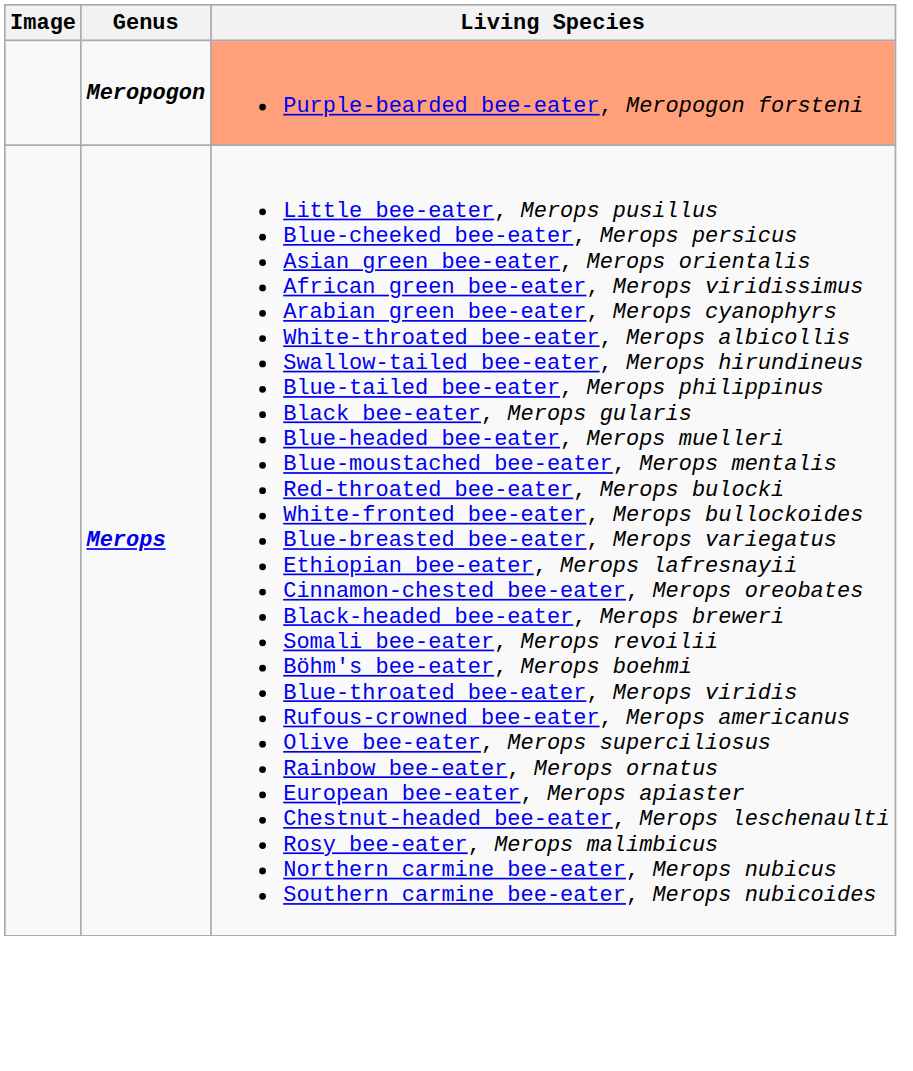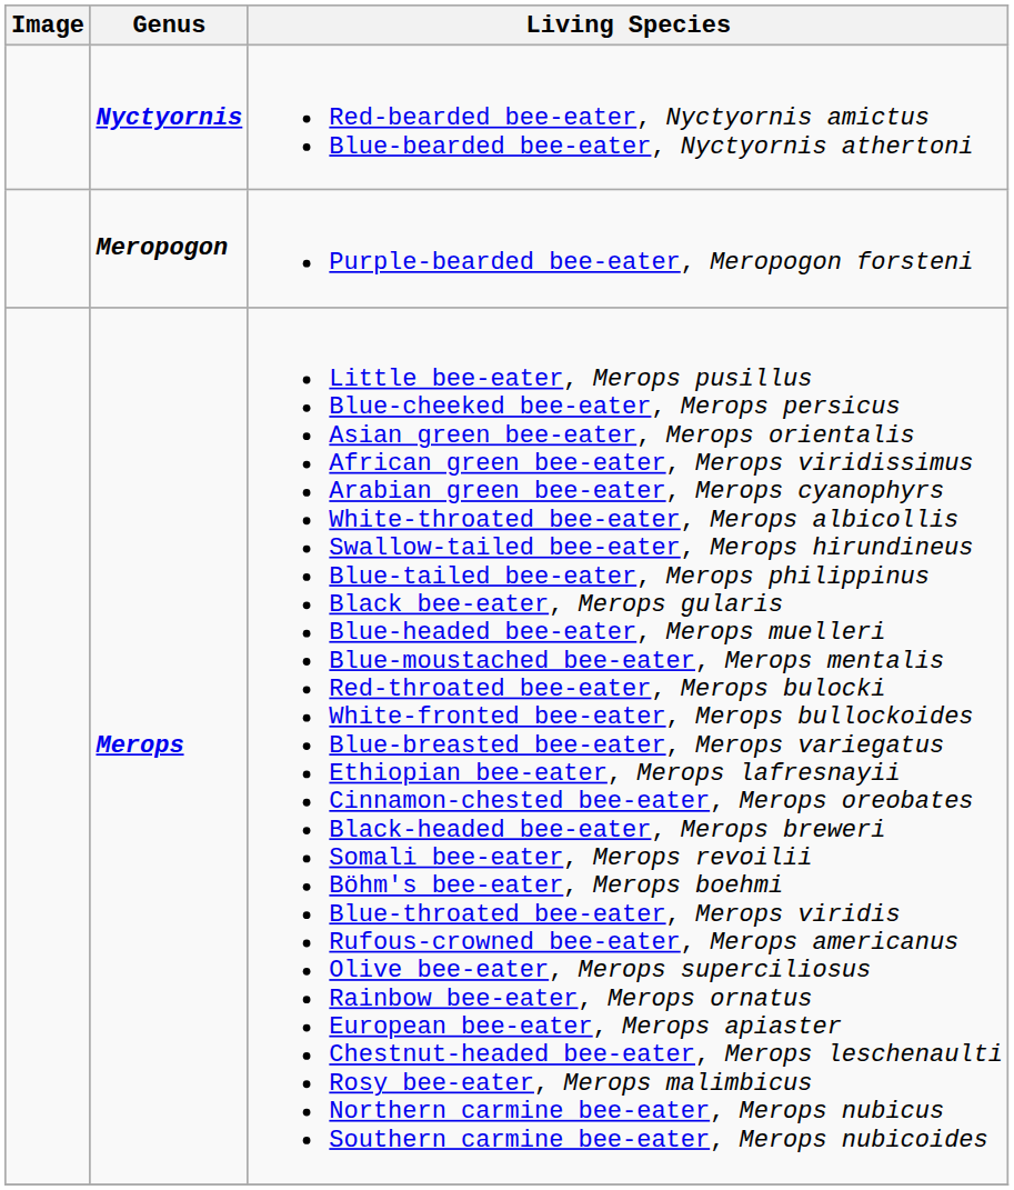+ row: Nyctyornis | Red-bearded bee-eater, Nyctyornis amictus Blue-bearded bee-eater, Nyctyornis athertoni
Meropogon | Living Species: lightsalmon background -> no background
